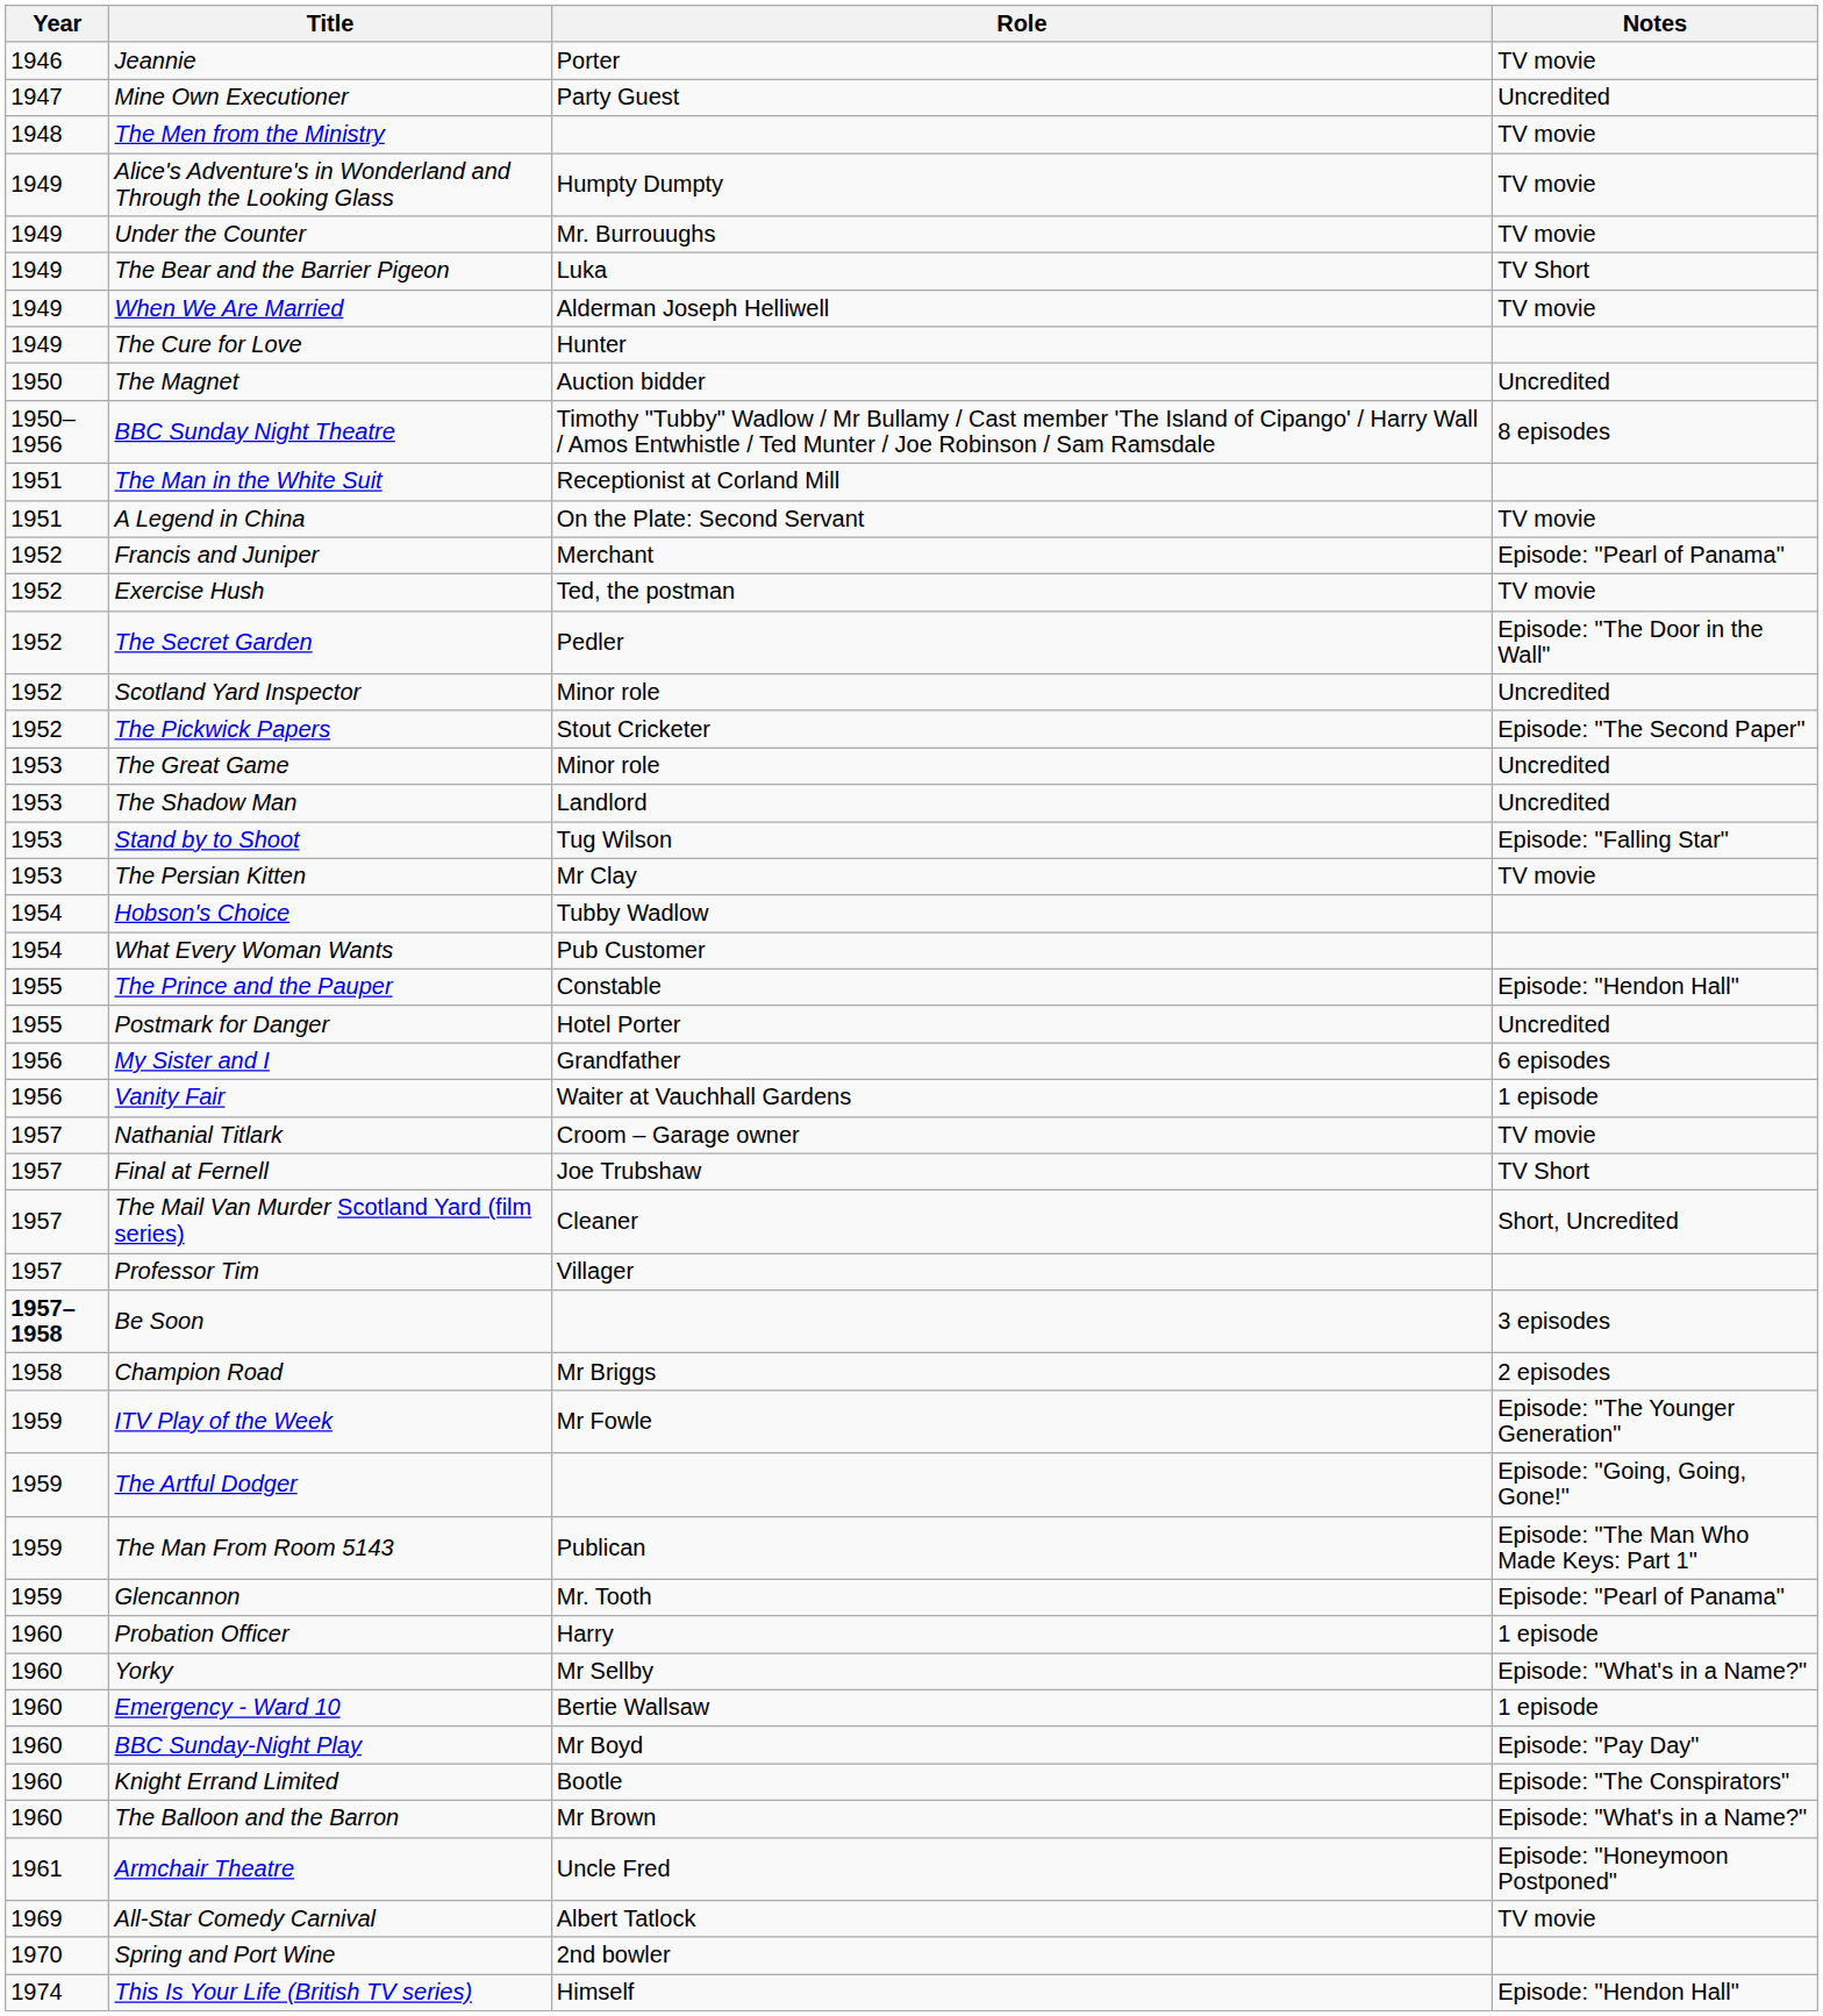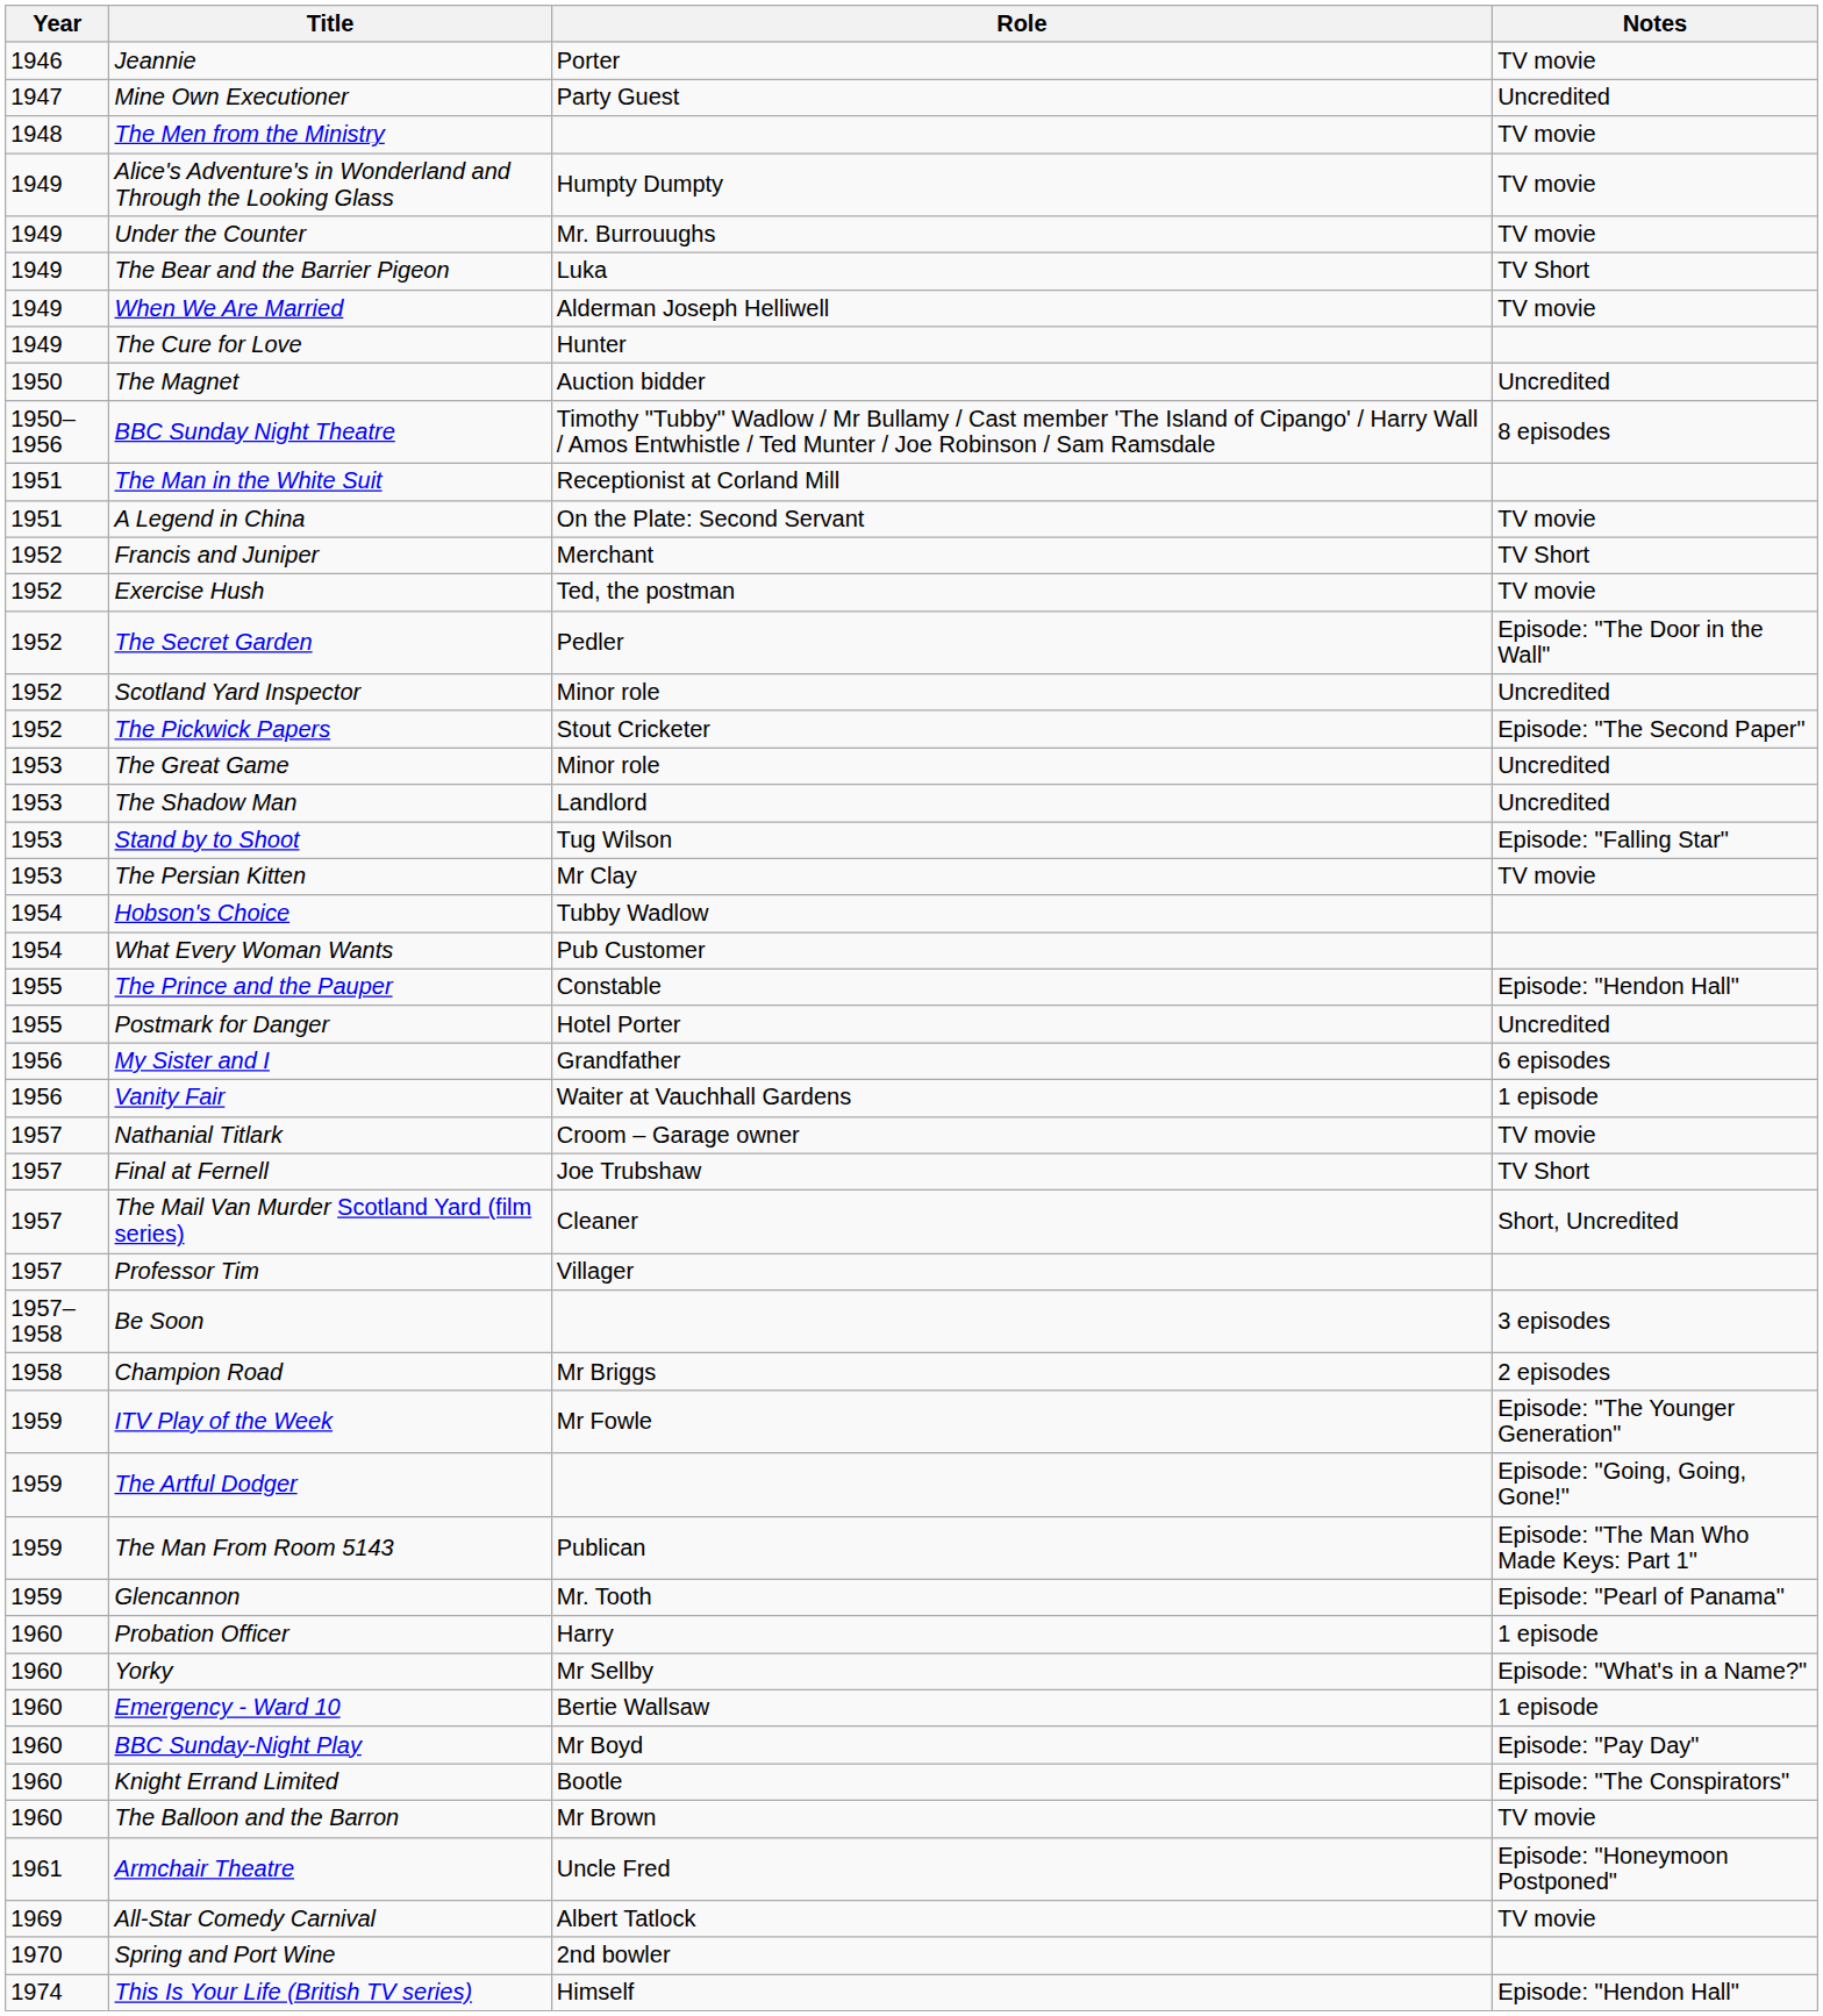Francis and Juniper | Notes: Episode: "Pearl of Panama" -> TV Short
Be Soon | Year: bold -> normal
The Balloon and the Barron | Notes: Episode: "What's in a Name?" -> TV movie
